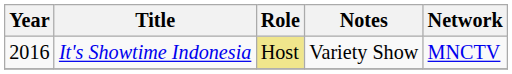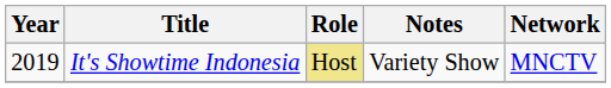It's Showtime Indonesia | Year: 2016 -> 2019
